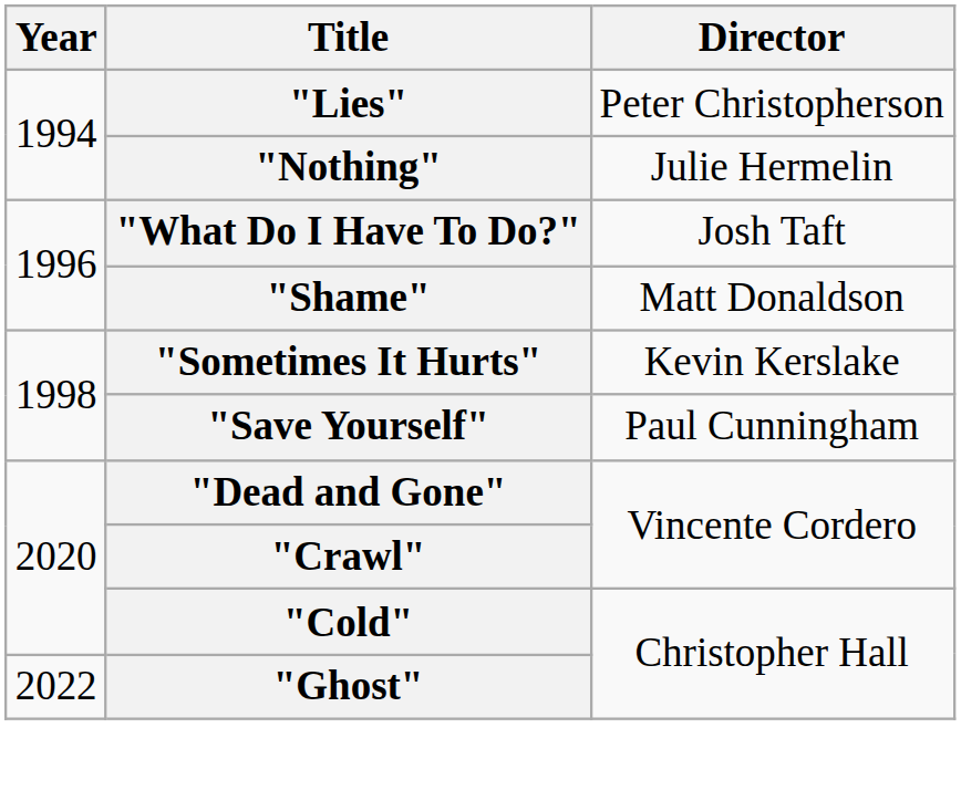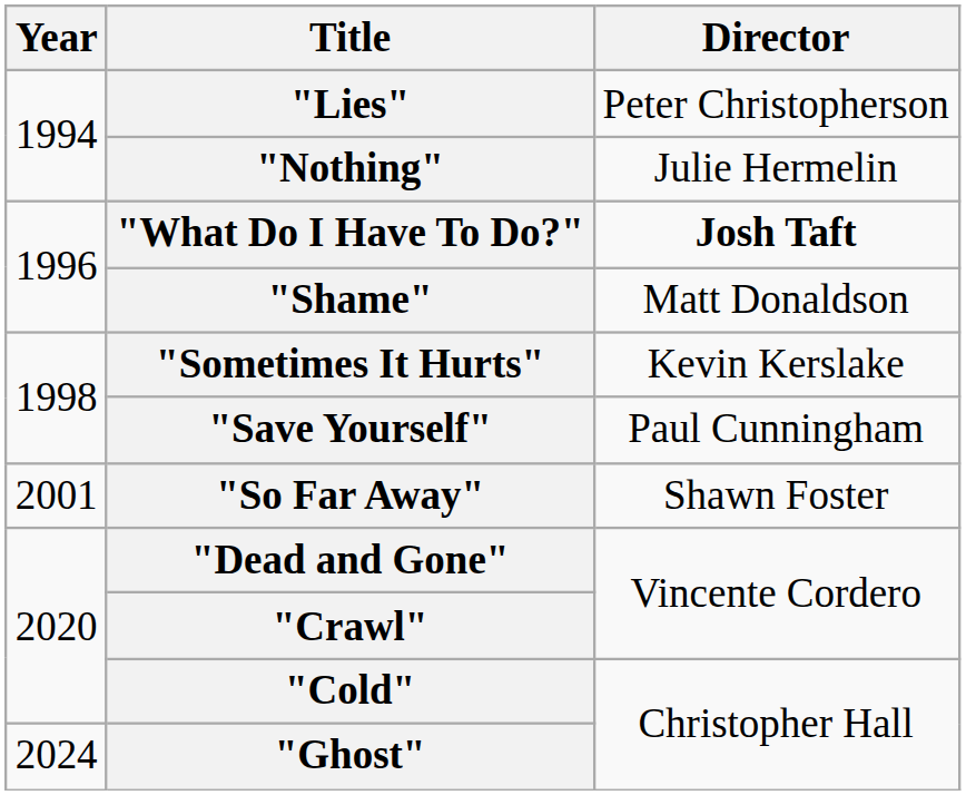"What Do I Have To Do?" | Director: normal -> bold
+ row: 2001 | "So Far Away" | Shawn Foster
"Ghost" | Year: 2022 -> 2024
